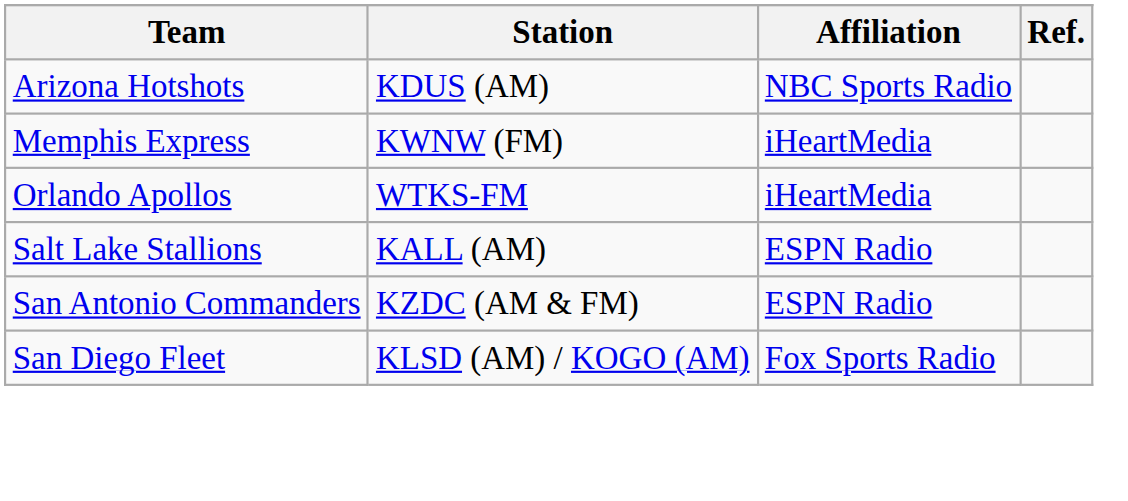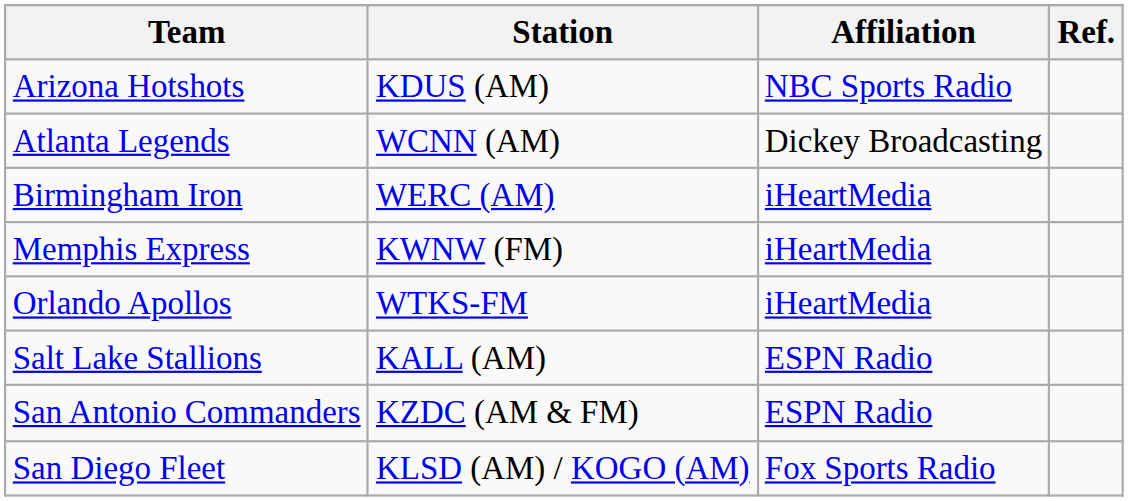+ row: Atlanta Legends | WCNN (AM) | Dickey Broadcasting
+ row: Birmingham Iron | WERC (AM) | iHeartMedia
